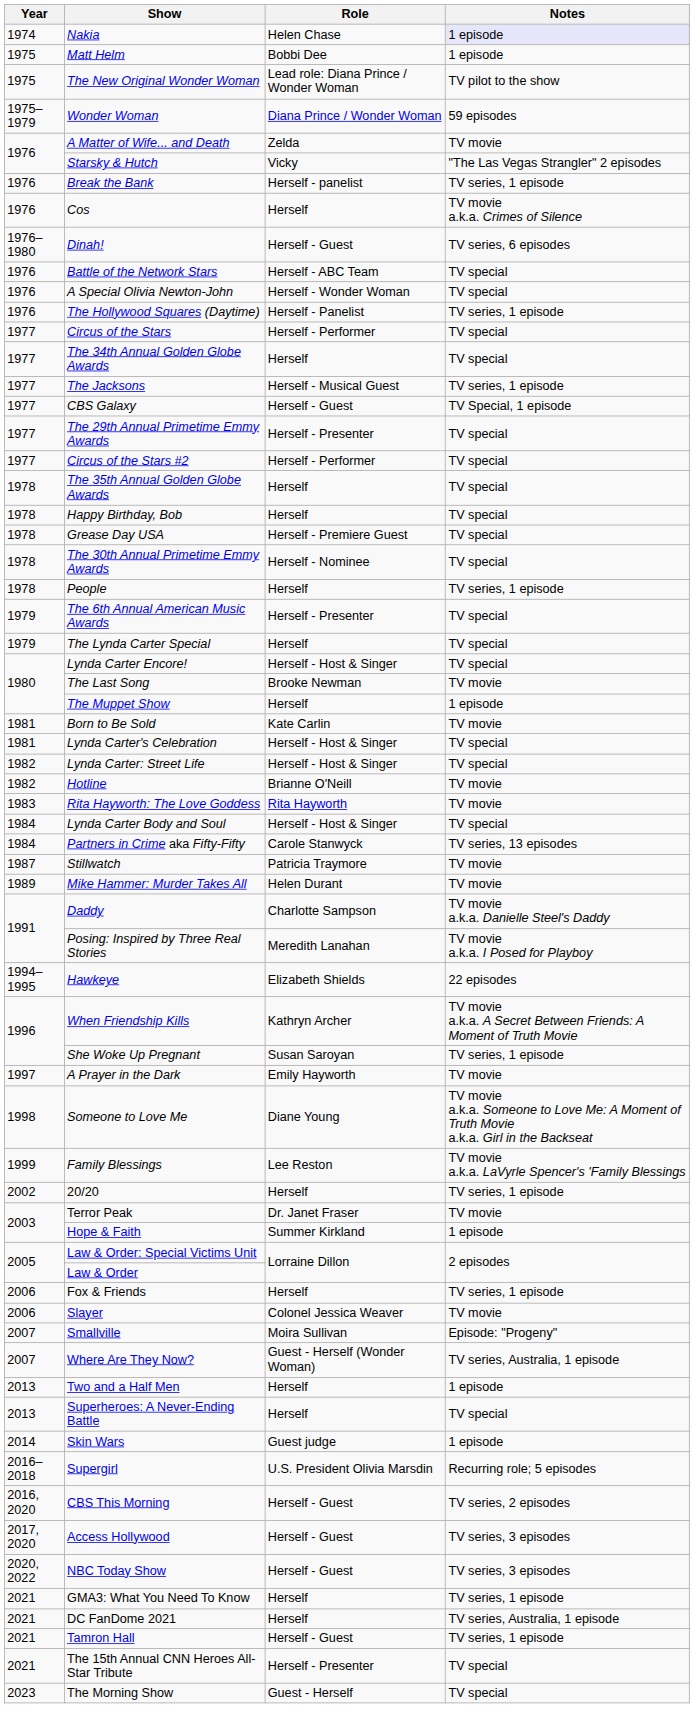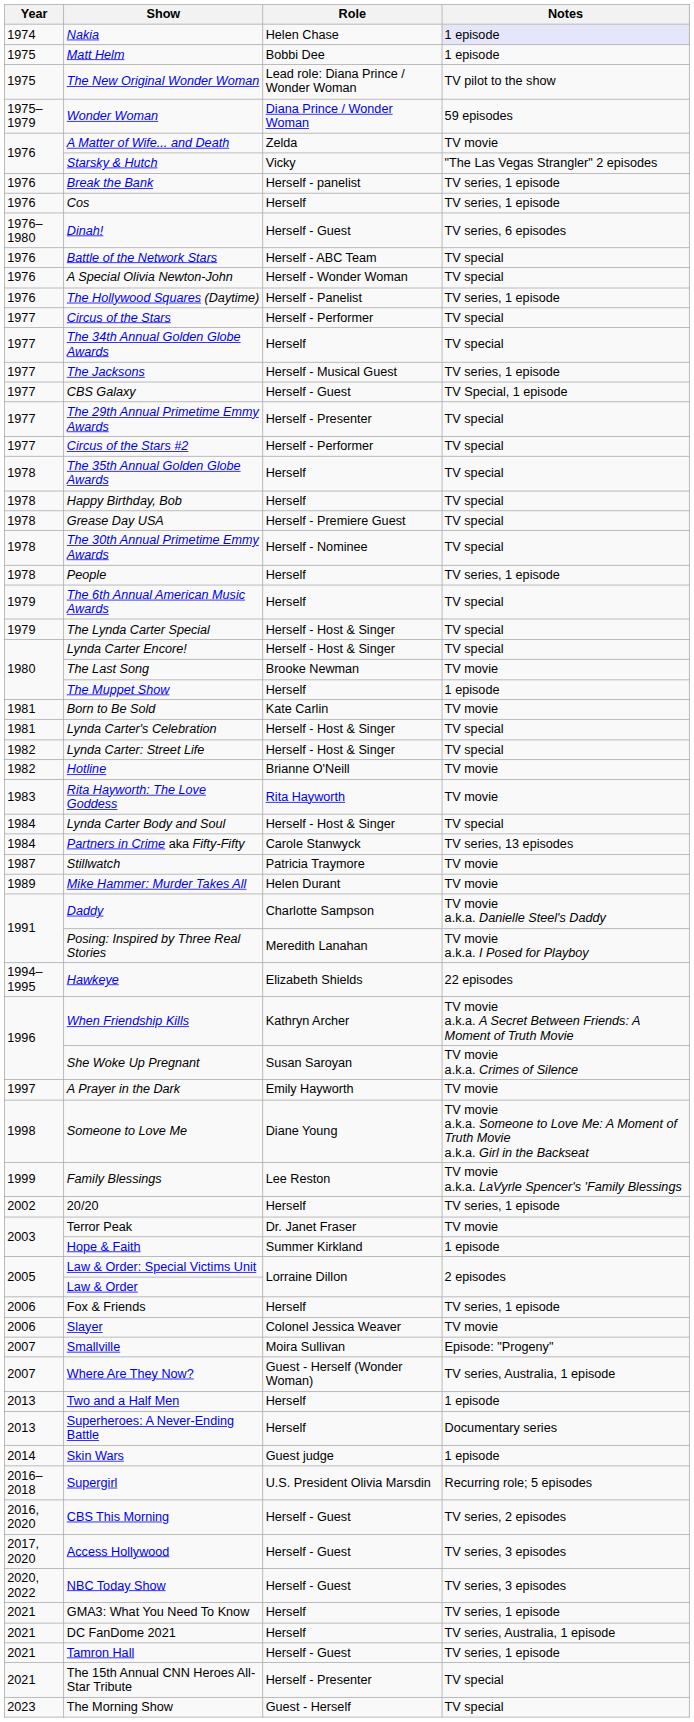Cos | Notes: TV movie a.k.a. Crimes of Silence -> TV series, 1 episode
The 6th Annual American Music Awards | Role: Herself - Presenter -> Herself
The Lynda Carter Special | Role: Herself -> Herself - Host & Singer
She Woke Up Pregnant | Notes: TV series, 1 episode -> TV movie a.k.a. Crimes of Silence
Superheroes: A Never-Ending Battle | Notes: TV special -> Documentary series
